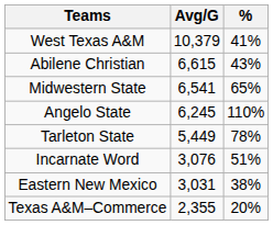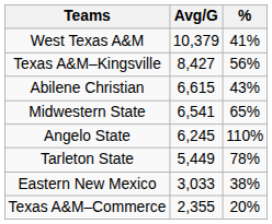+ row: Texas A&M–Kingsville | 8,427 | 56%
- row: Incarnate Word | 3,076 | 51%
Eastern New Mexico | Avg/G: 3,031 -> 3,033
